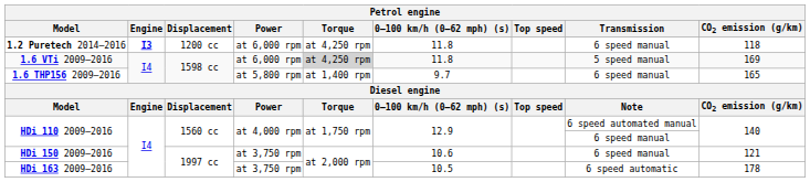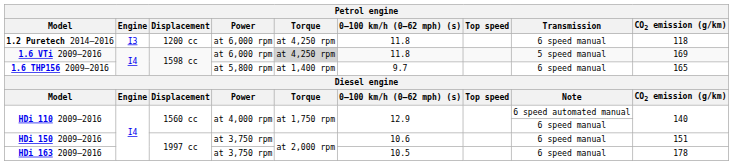1.2 Puretech 2014–2016 | Engine: bold -> normal
HDi 150 2009–2016 | CO2 emission (g/km): 121 -> 151
HDi 163 2009–2016 | Transmission: 6 speed automatic -> 6 speed manual
